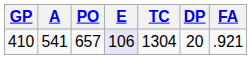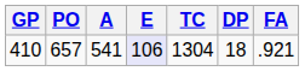columns swapped: PO <-> A
410 | DP: 20 -> 18
